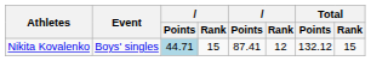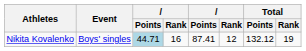Nikita Kovalenko | column 4: 15 -> 16
Nikita Kovalenko | Total / Rank: 15 -> 19
